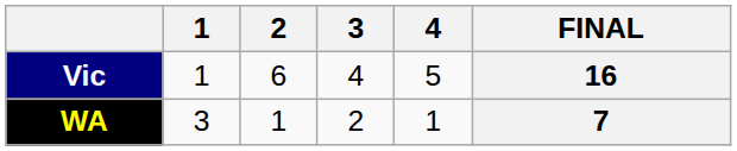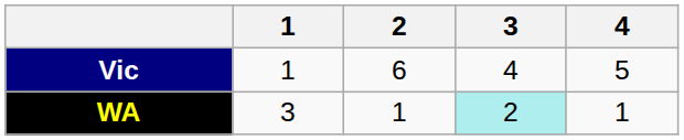- column: FINAL | 16 | 7
WA | 3: no background -> paleturquoise background
